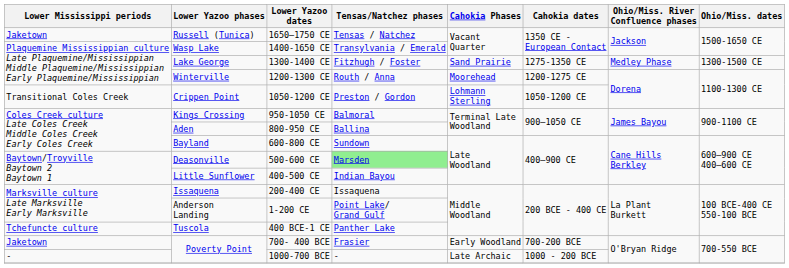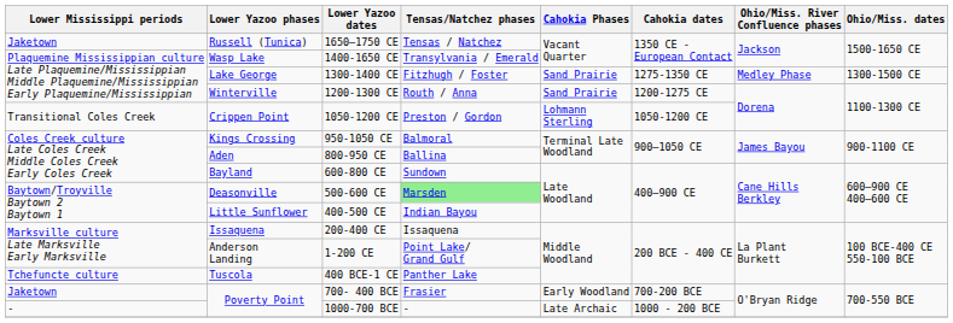1200-1300 CE | Cahokia Phases: Moorehead -> Sand Prairie
